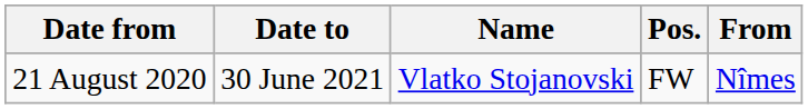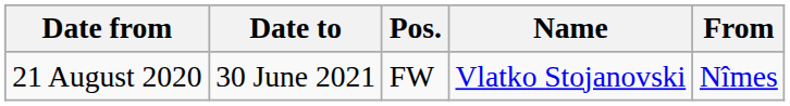columns swapped: Pos. <-> Name
